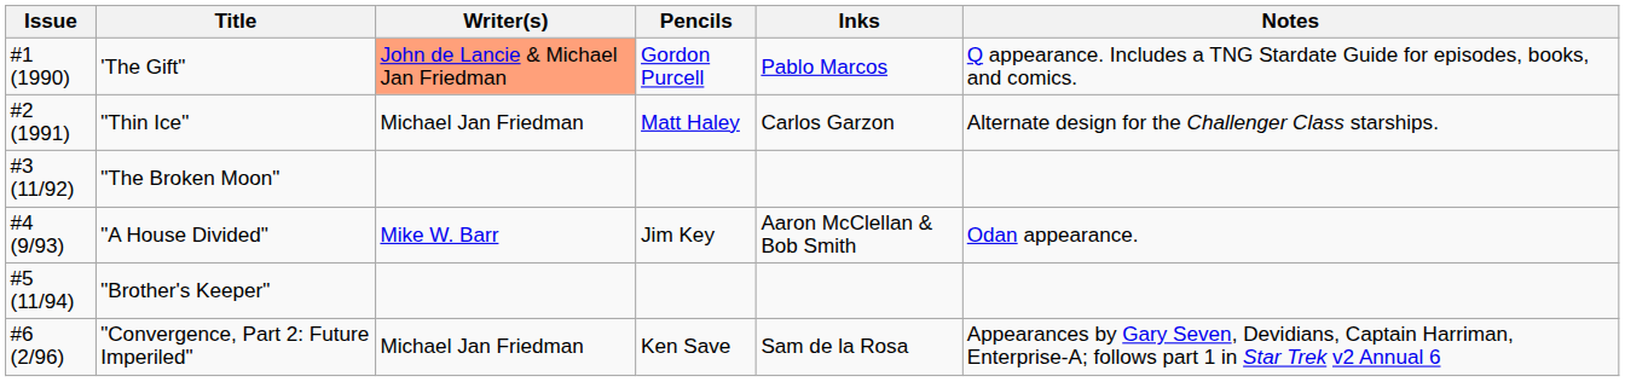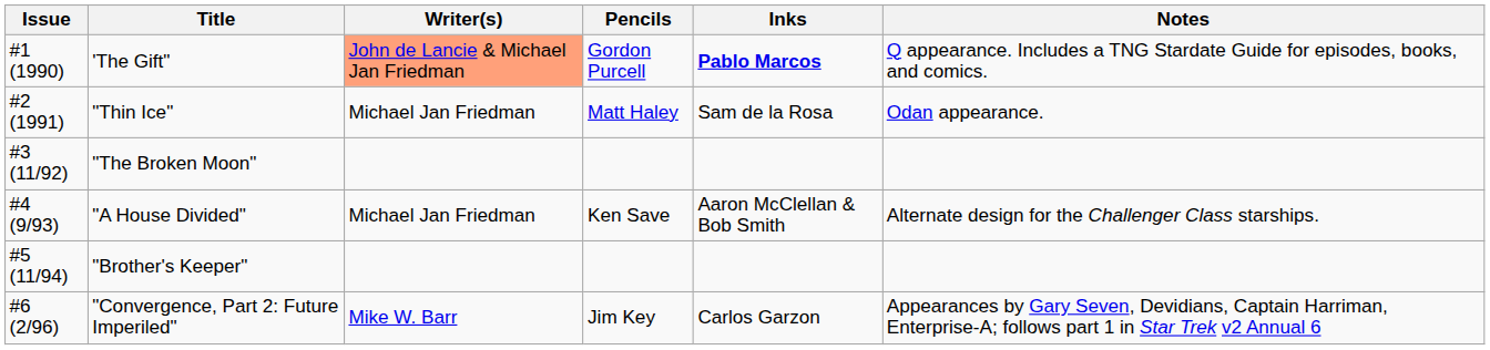'The Gift" | Inks: normal -> bold
"Thin Ice" | Inks: Carlos Garzon -> Sam de la Rosa
"Thin Ice" | Notes: Alternate design for the Challenger Class starships. -> Odan appearance.
"A House Divided" | Writer(s): Mike W. Barr -> Michael Jan Friedman
"A House Divided" | Pencils: Jim Key -> Ken Save
"A House Divided" | Notes: Odan appearance. -> Alternate design for the Challenger Class starships.
"Convergence, Part 2: Future Imperiled" | Writer(s): Michael Jan Friedman -> Mike W. Barr
"Convergence, Part 2: Future Imperiled" | Pencils: Ken Save -> Jim Key
"Convergence, Part 2: Future Imperiled" | Inks: Sam de la Rosa -> Carlos Garzon
